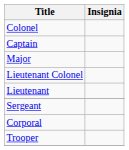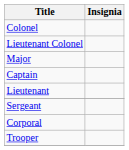rows swapped: Lieutenant Colonel <-> Captain
